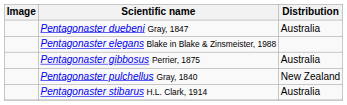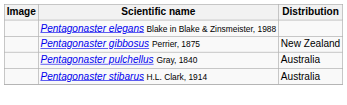- row: Pentagonaster duebeni Gray, 1847 | Australia
Pentagonaster gibbosus Perrier, 1875 | Distribution: Australia -> New Zealand
Pentagonaster pulchellus Gray, 1840 | Distribution: New Zealand -> Australia
